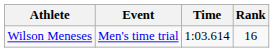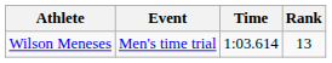Wilson Meneses | Rank: 16 -> 13
